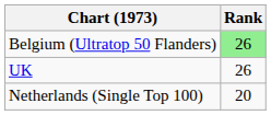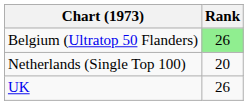rows swapped: Netherlands (Single Top 100) <-> UK
